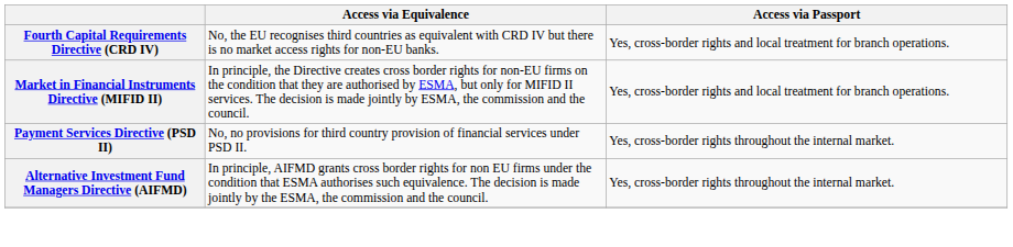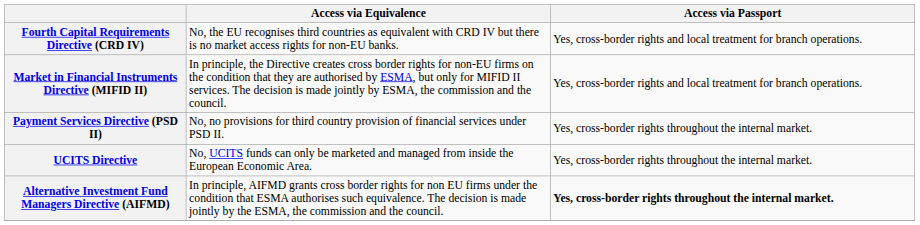+ row: UCITS Directive | No, UCITS funds can only be marketed and managed from inside the European Economic Area. | Yes, cross-border rights throughout the internal market.
Alternative Investment Fund Managers Directive (AIFMD) | Access via Passport: normal -> bold
